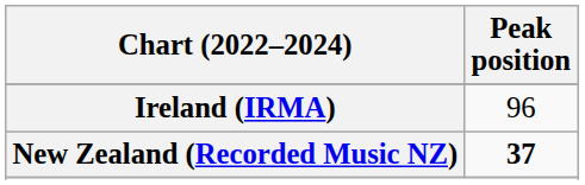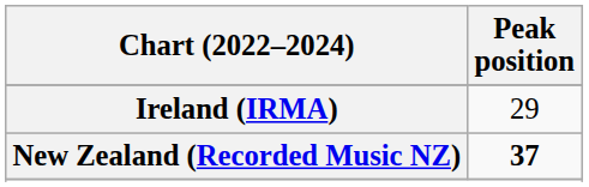Ireland (IRMA) | Peak position: 96 -> 29
